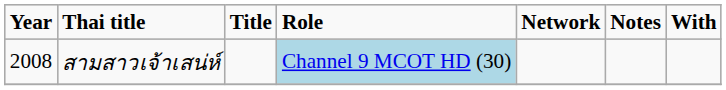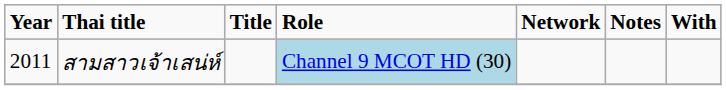สามสาวเจ้าเสน่ห์ | Year: 2008 -> 2011
